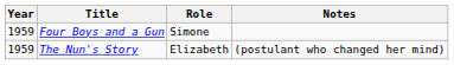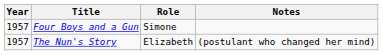Four Boys and a Gun | Year: 1959 -> 1957
The Nun's Story | Year: 1959 -> 1957
